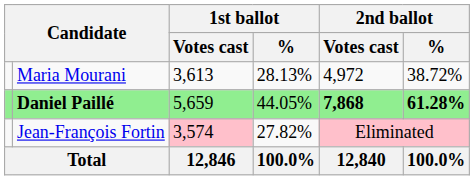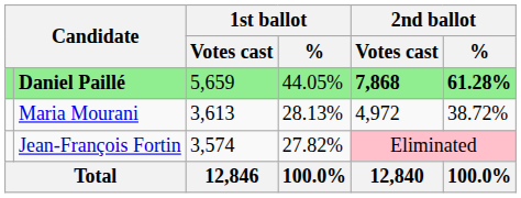rows swapped: Daniel Paillé <-> Maria Mourani
Jean-François Fortin | 1st ballot / Votes cast: pink background -> no background
